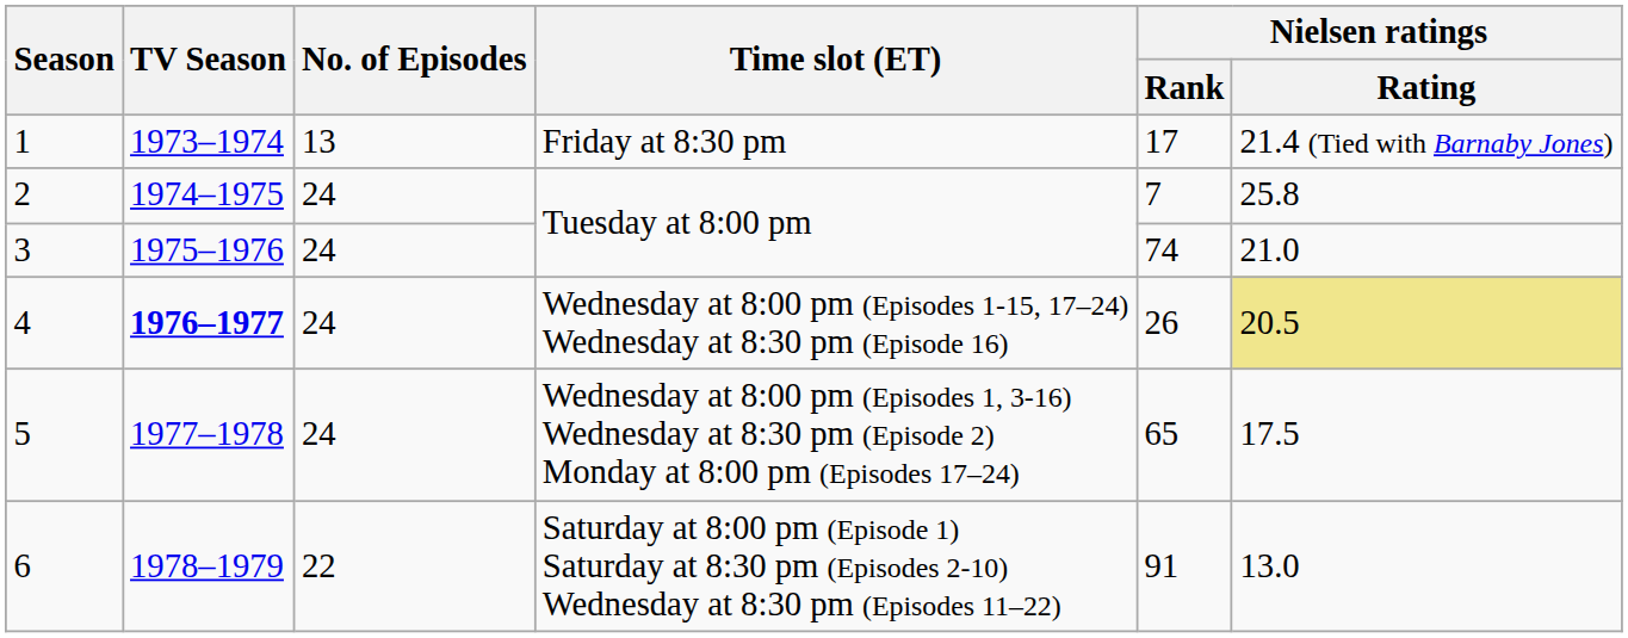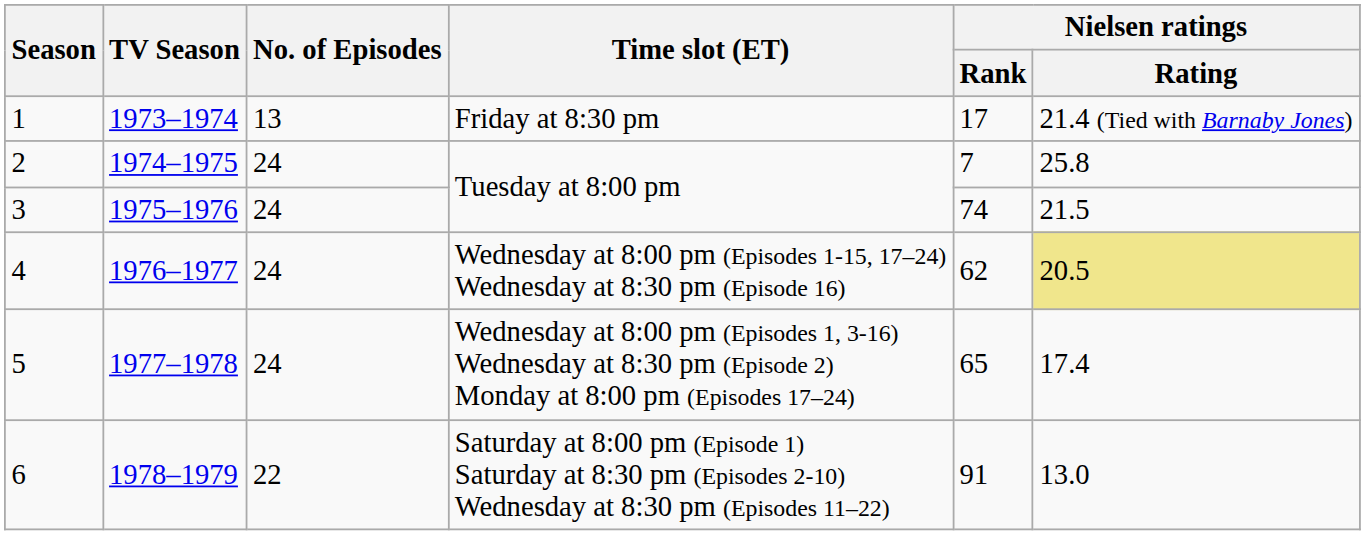3 | Nielsen ratings / Rating: 21.0 -> 21.5
4 | TV Season: bold -> normal
4 | Nielsen ratings / Rank: 26 -> 62
5 | Nielsen ratings / Rating: 17.5 -> 17.4
